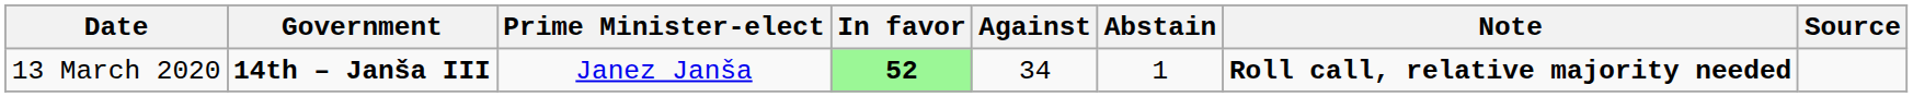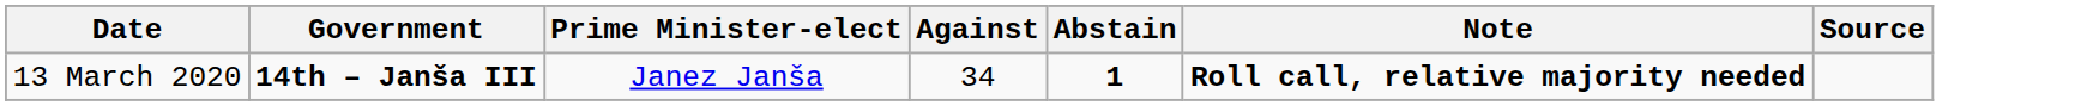- column: In favor | 52
13 March 2020 | Abstain: normal -> bold
